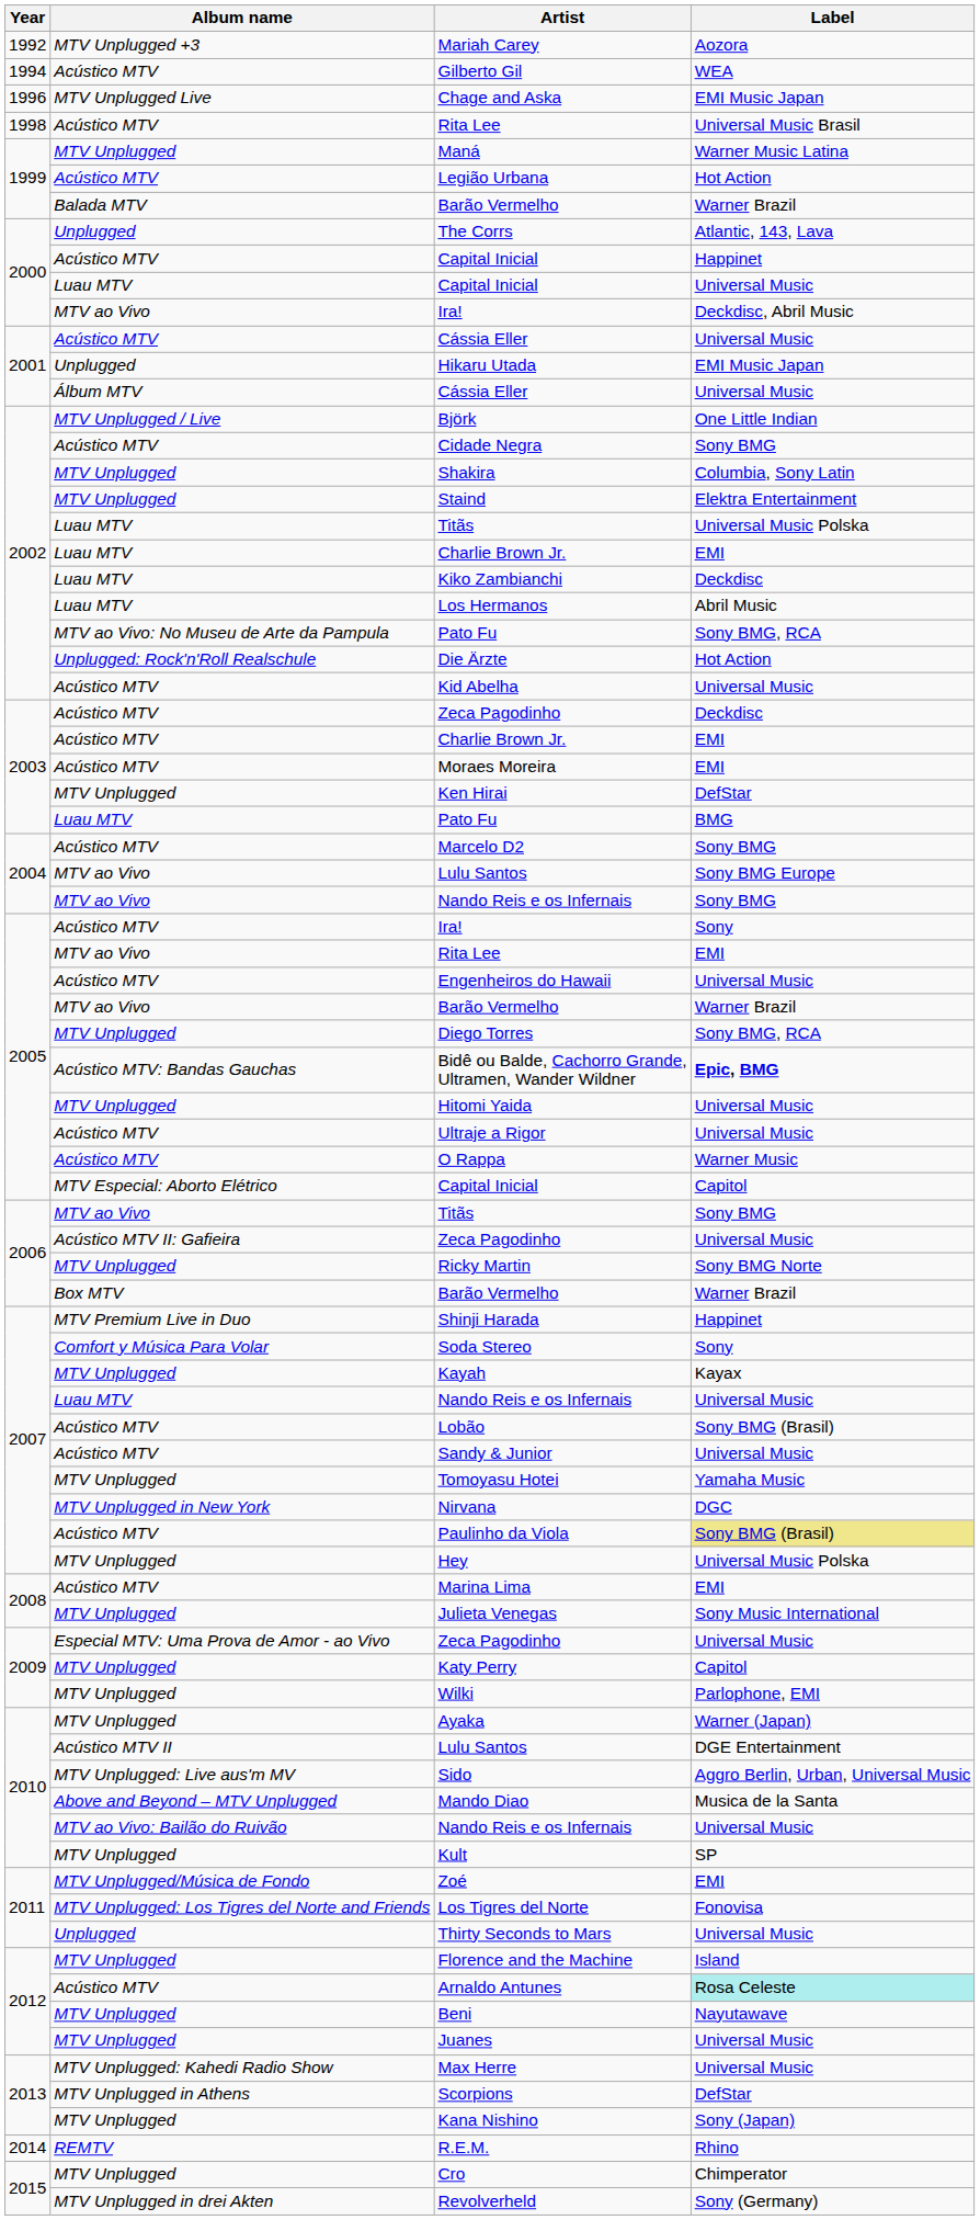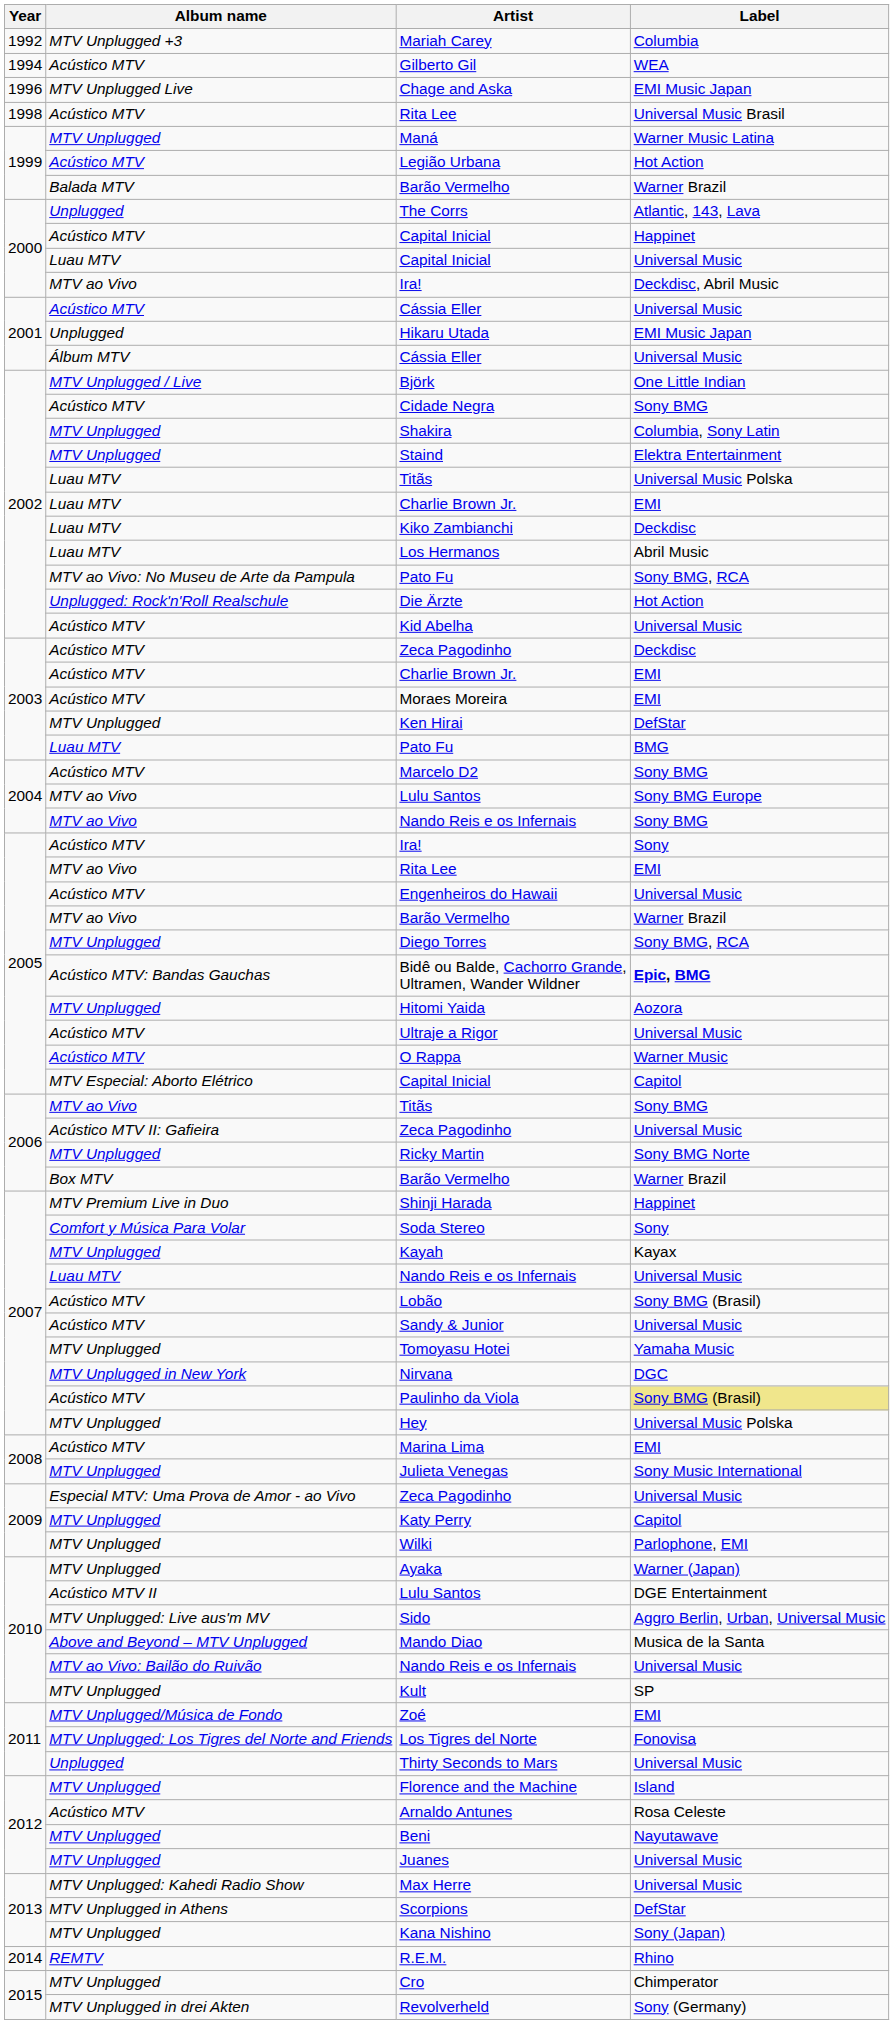Mariah Carey | Label: Aozora -> Columbia
Hitomi Yaida | Label: Universal Music -> Aozora
Arnaldo Antunes | Label: paleturquoise background -> no background
